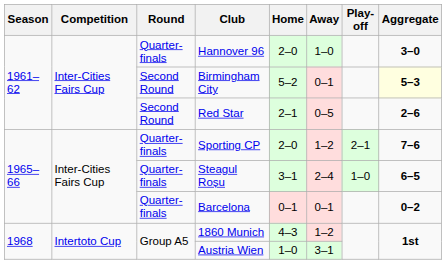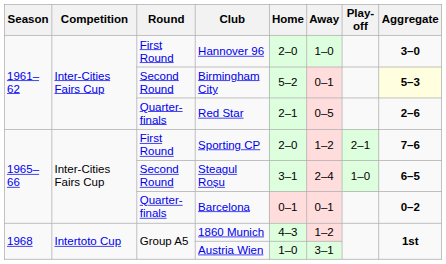Hannover 96 | Round: Quarter-finals -> First Round
Red Star | Round: Second Round -> Quarter-finals
Sporting CP | Round: Quarter-finals -> First Round
Steagul Roșu | Round: Quarter-finals -> Second Round
